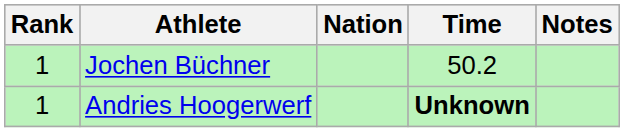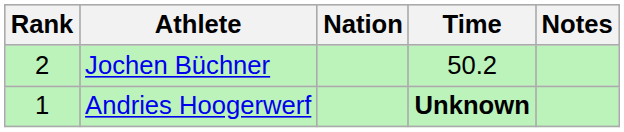Jochen Büchner | Rank: 1 -> 2
